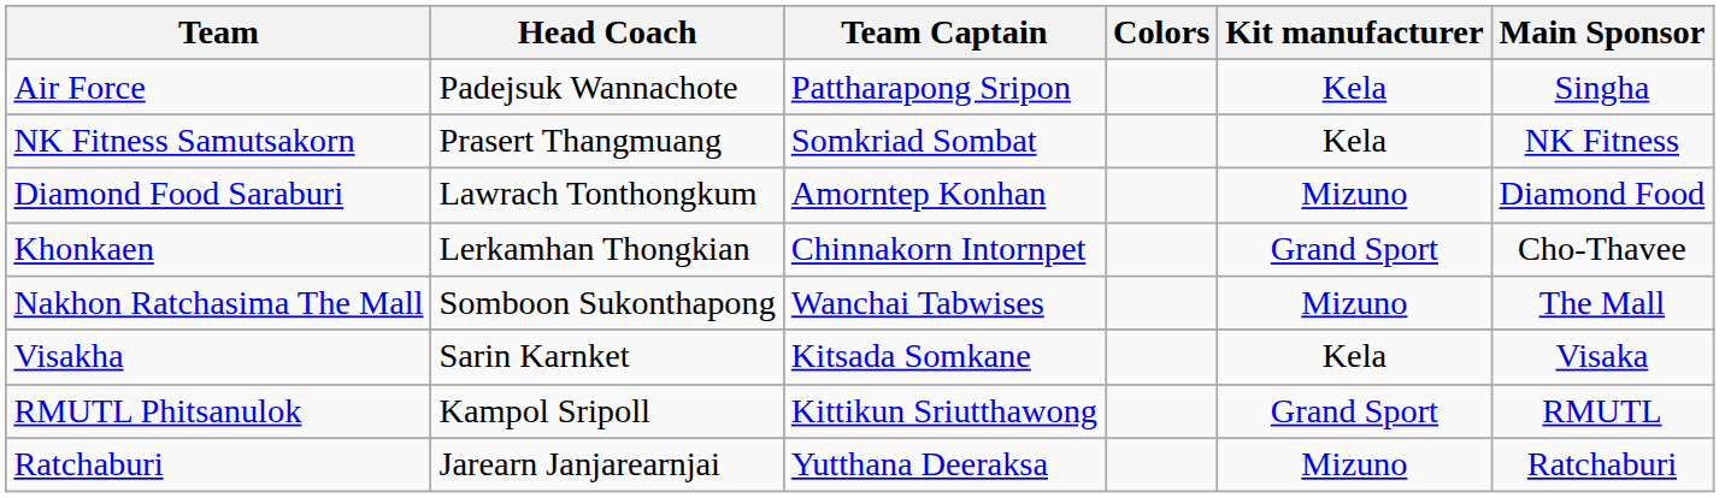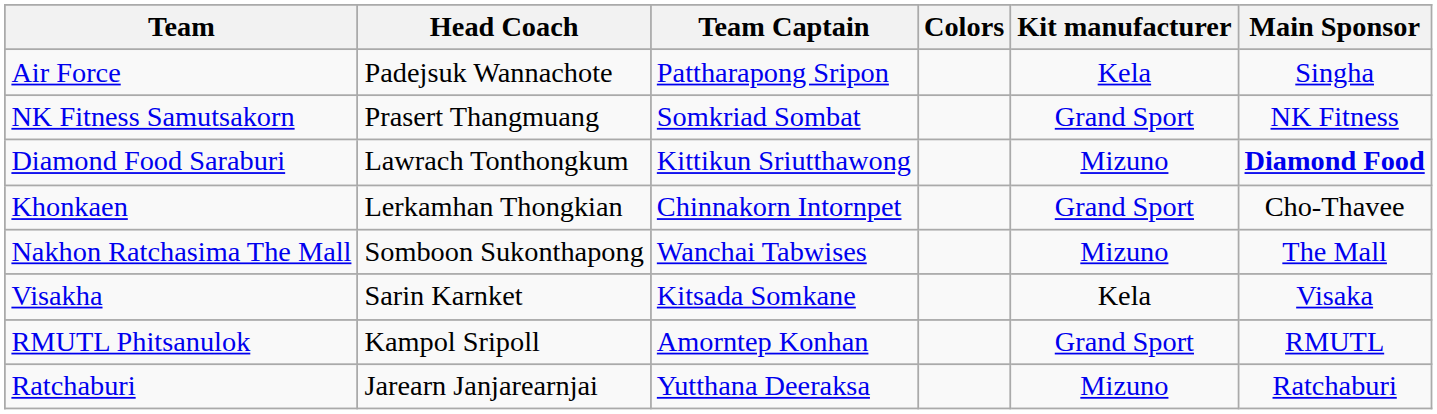NK Fitness Samutsakorn | Kit manufacturer: Kela -> Grand Sport
Diamond Food Saraburi | Team Captain: Amorntep Konhan -> Kittikun Sriutthawong
Diamond Food Saraburi | Main Sponsor: normal -> bold
RMUTL Phitsanulok | Team Captain: Kittikun Sriutthawong -> Amorntep Konhan
